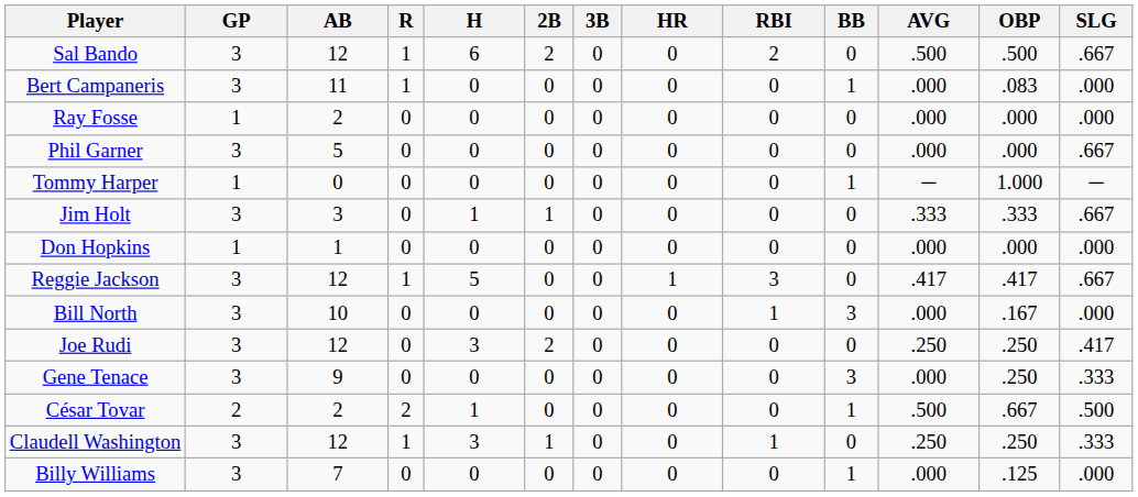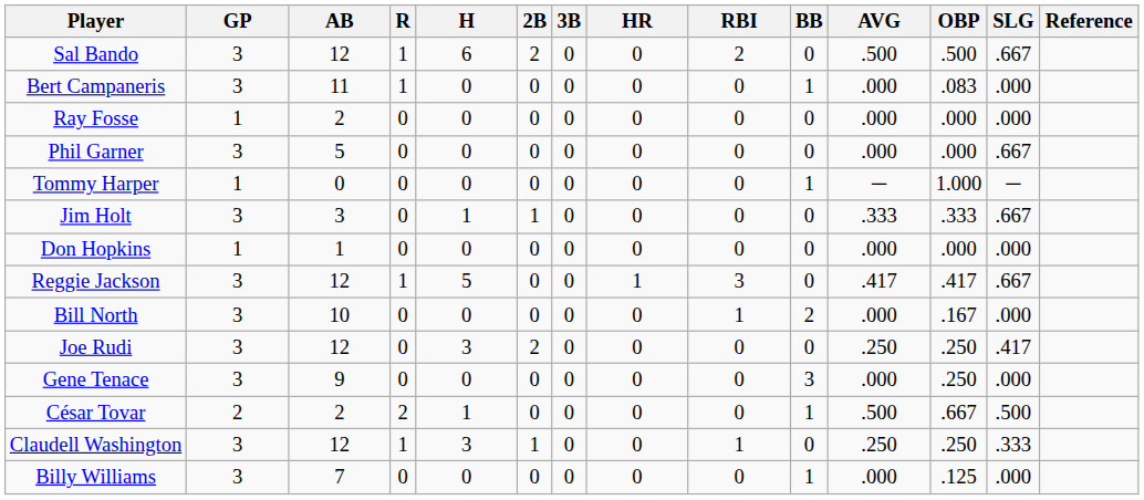+ column: Reference
Bill North | BB: 3 -> 2
Gene Tenace | SLG: .333 -> .000
